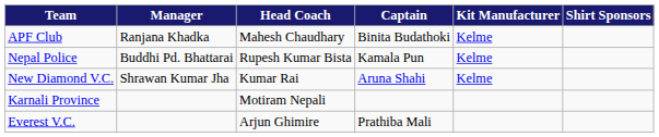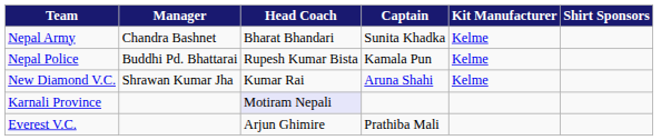- row: APF Club | Ranjana Khadka | Mahesh Chaudhary | Binita Budathoki | Kelme
+ row: Nepal Army | Chandra Bashnet | Bharat Bhandari | Sunita Khadka | Kelme
Karnali Province | Head Coach: no background -> lavender background
